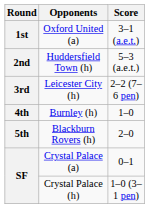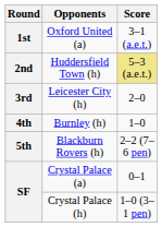Huddersfield Town (h) | Score: no background -> khaki background
Leicester City (h) | Score: 2–2 (7–6 pen) -> 2–0
Blackburn Rovers (h) | Score: 2–0 -> 2–2 (7–6 pen)
